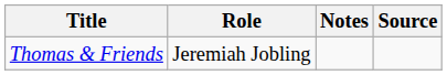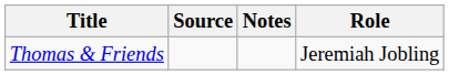columns swapped: Role <-> Source
